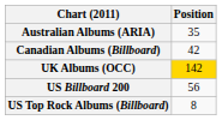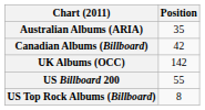UK Albums (OCC) | Position: gold background -> no background
US Billboard 200 | Position: 56 -> 55
